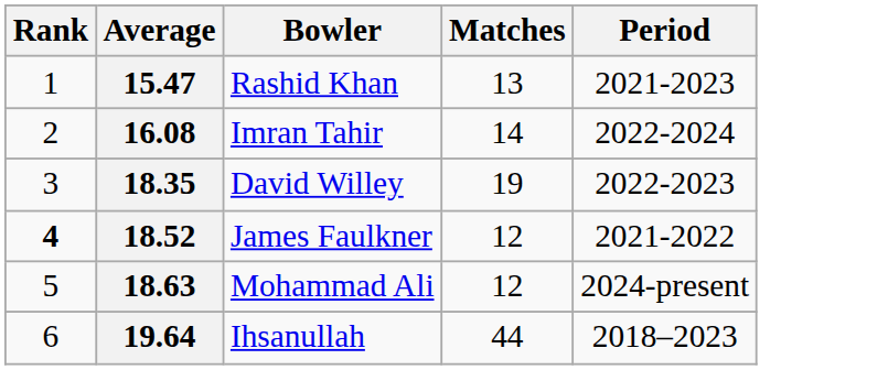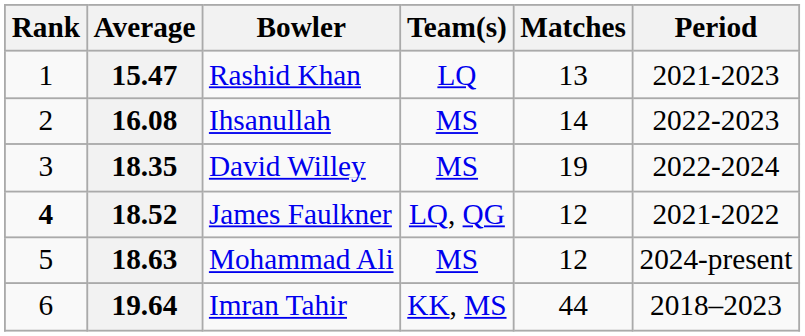+ column: Team(s) | LQ | MS | MS | LQ, QG | MS | KK, MS
16.08 | Bowler: Imran Tahir -> Ihsanullah
16.08 | Period: 2022-2024 -> 2022-2023
18.35 | Period: 2022-2023 -> 2022-2024
19.64 | Bowler: Ihsanullah -> Imran Tahir
